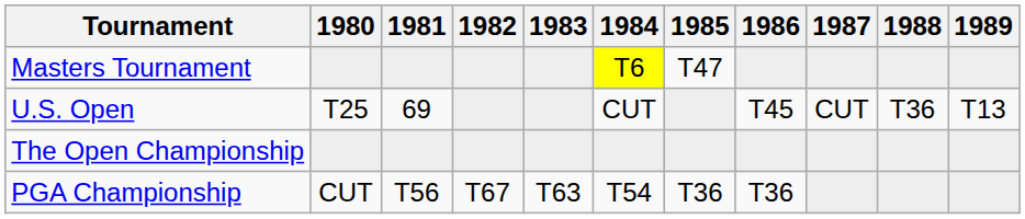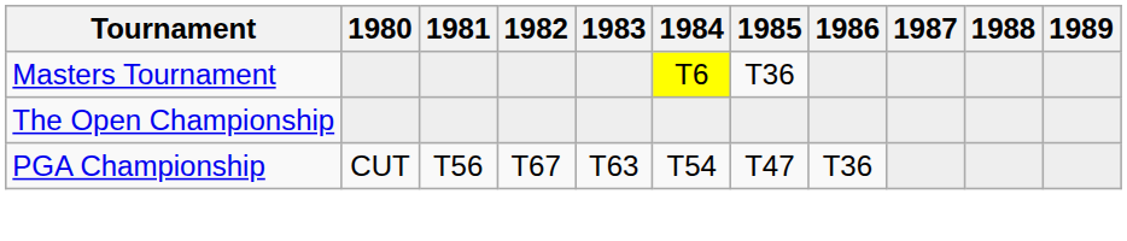Masters Tournament | 1985: T47 -> T36
- row: U.S. Open | T25 | 69 | CUT | T45 | CUT | T36 | T13
PGA Championship | 1985: T36 -> T47
